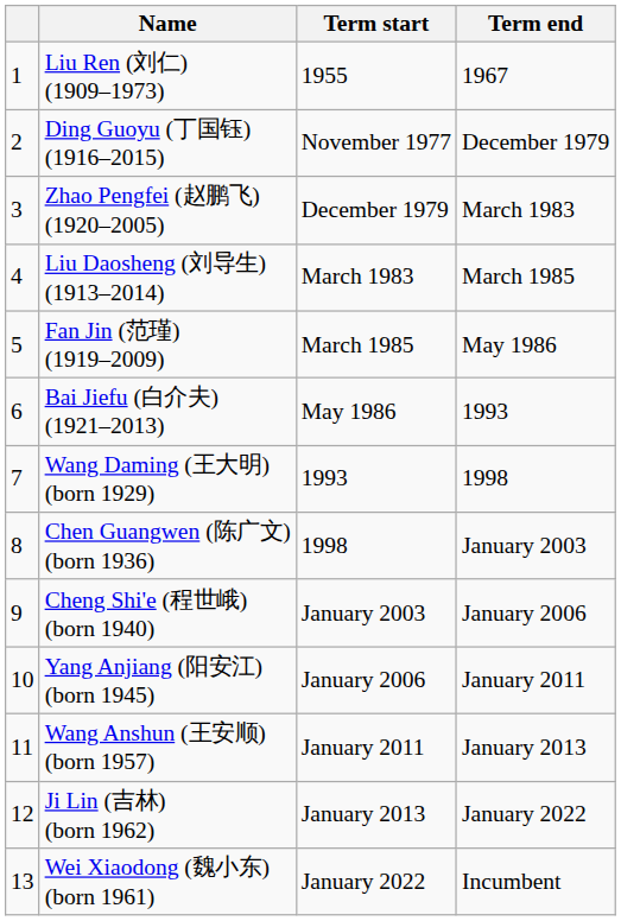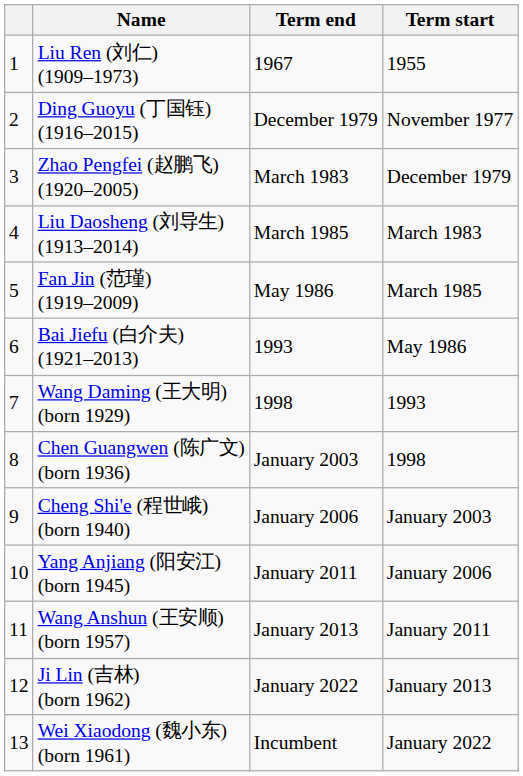columns swapped: Term start <-> Term end
